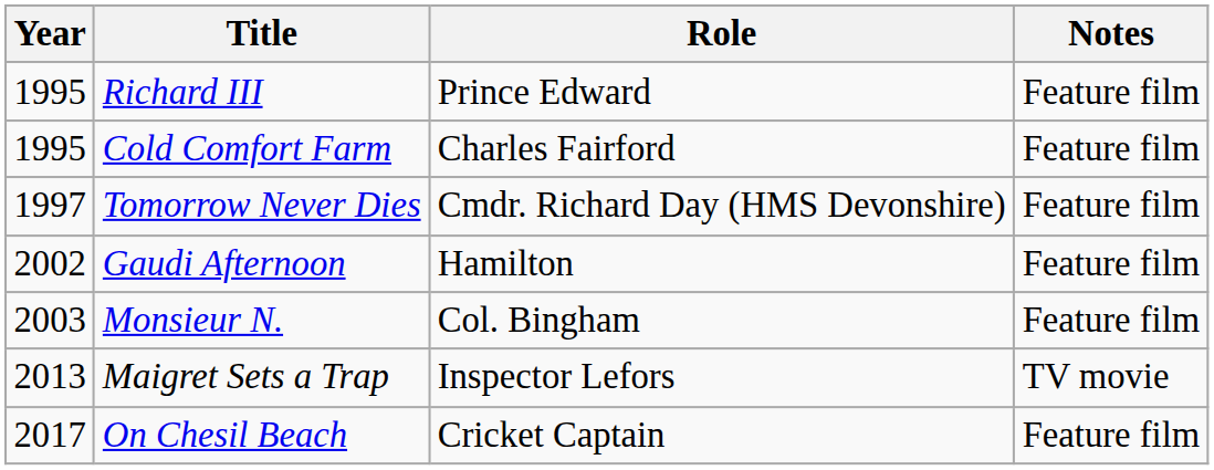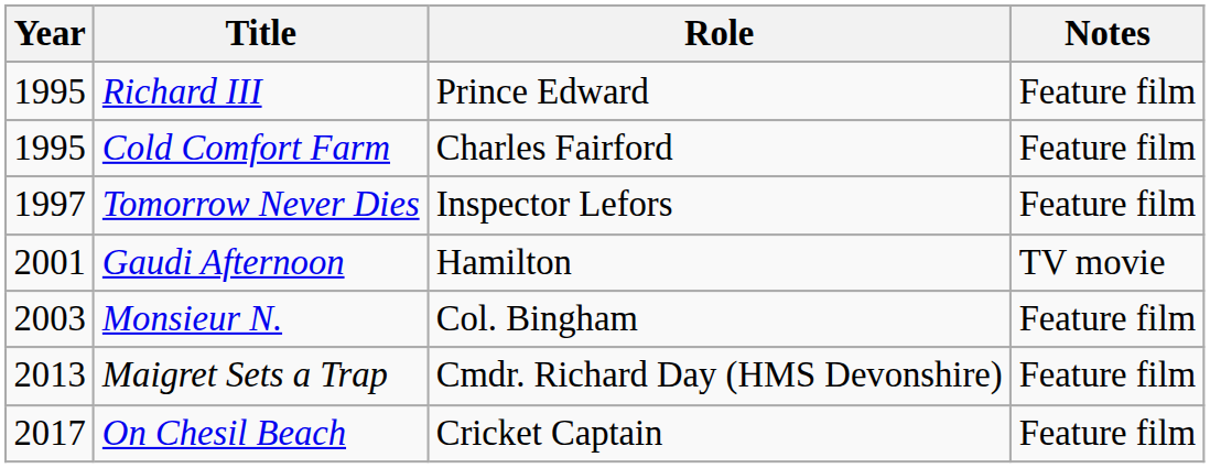Tomorrow Never Dies | Role: Cmdr. Richard Day (HMS Devonshire) -> Inspector Lefors
Gaudi Afternoon | Year: 2002 -> 2001
Gaudi Afternoon | Notes: Feature film -> TV movie
Maigret Sets a Trap | Role: Inspector Lefors -> Cmdr. Richard Day (HMS Devonshire)
Maigret Sets a Trap | Notes: TV movie -> Feature film
